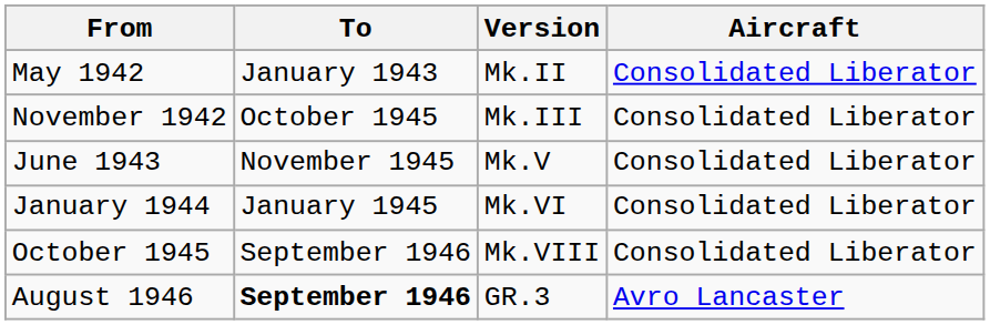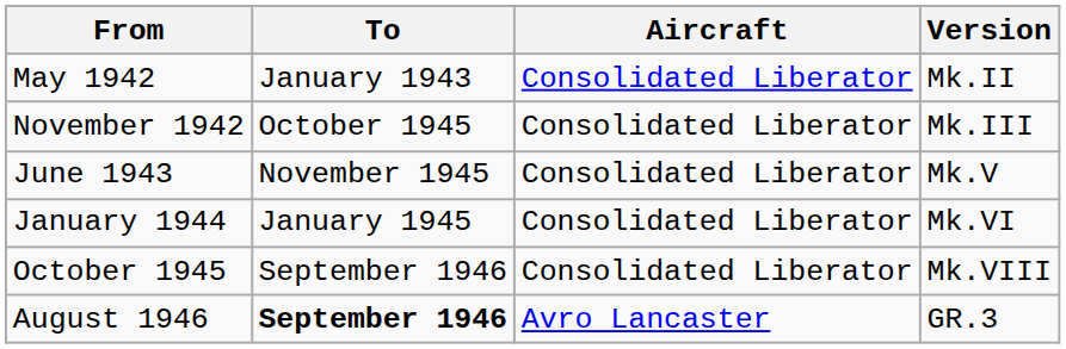columns swapped: Aircraft <-> Version
